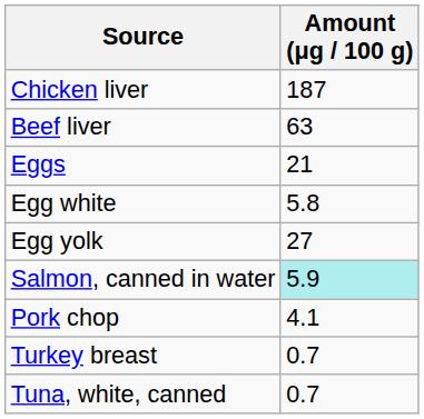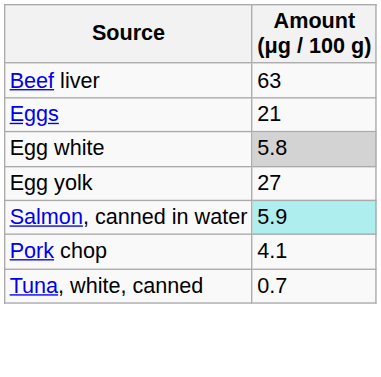- row: Chicken liver | 187
Egg white | Amount (μg / 100 g): no background -> lightgrey background
- row: Turkey breast | 0.7
